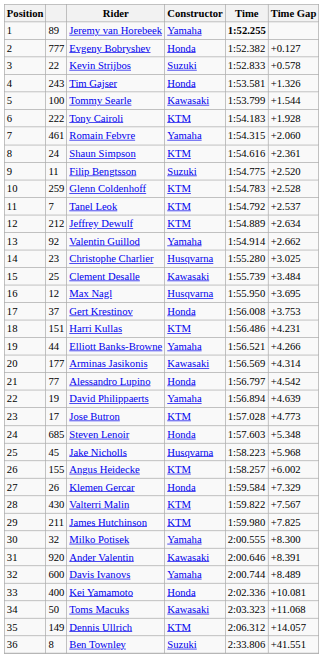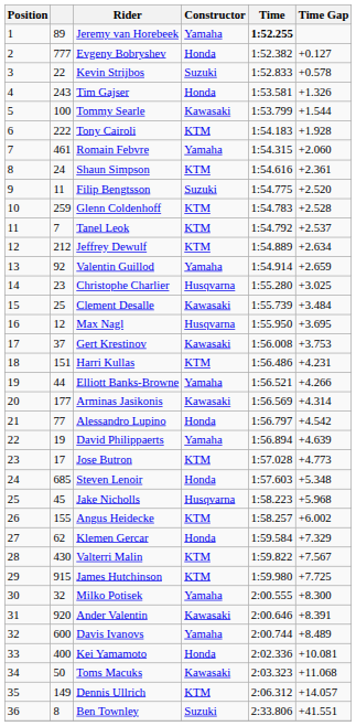Valentin Guillod | Time Gap: +2.662 -> +2.659
Gert Krestinov | Constructor: Honda -> Kawasaki
Klemen Gercar | column 2: 26 -> 62
James Hutchinson | column 2: 211 -> 915
James Hutchinson | Time Gap: +7.825 -> +7.725
